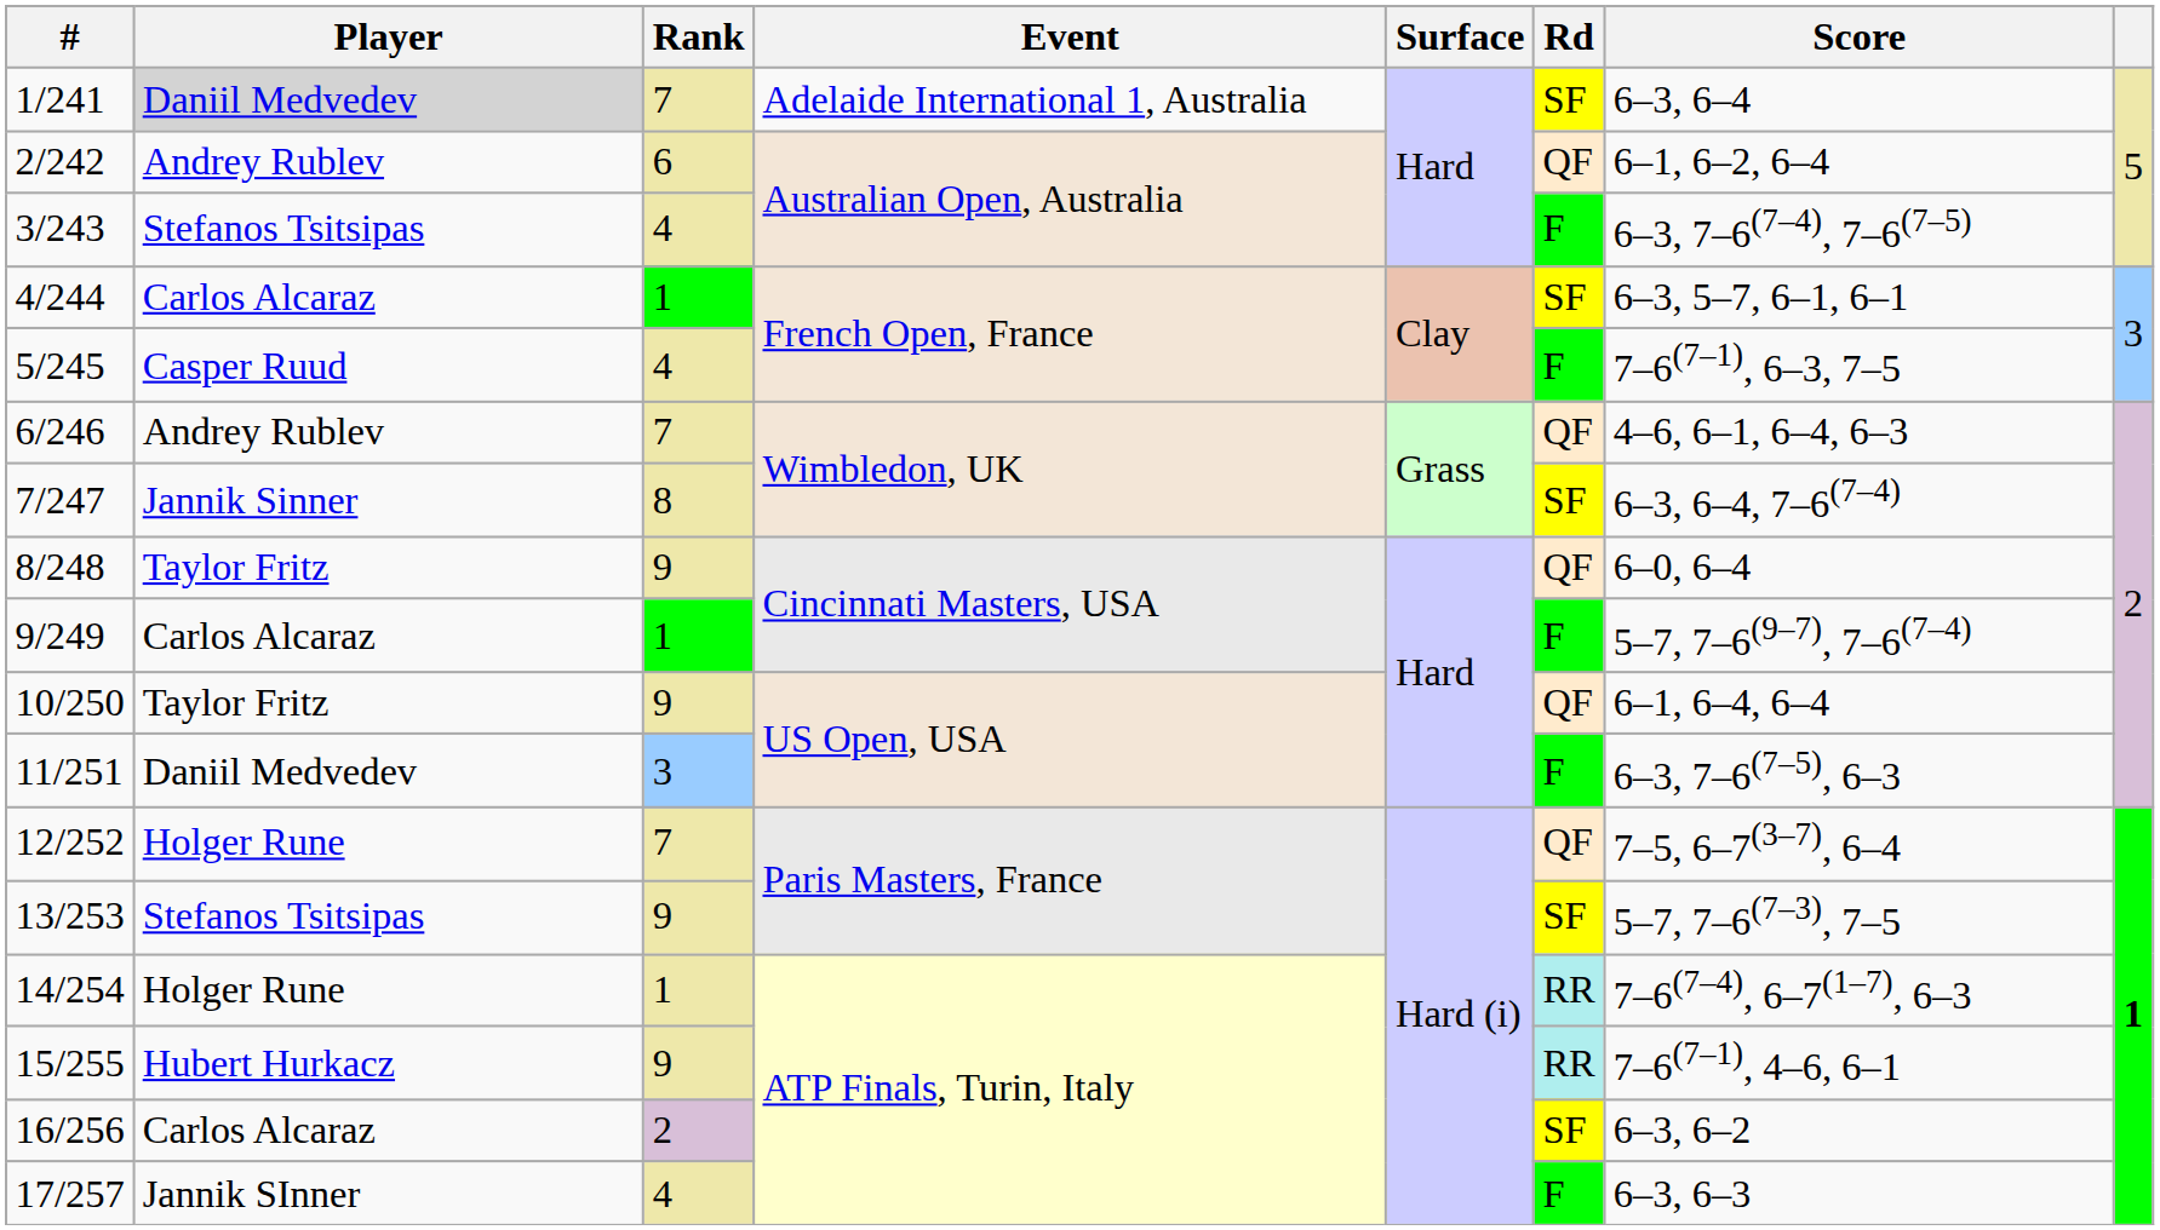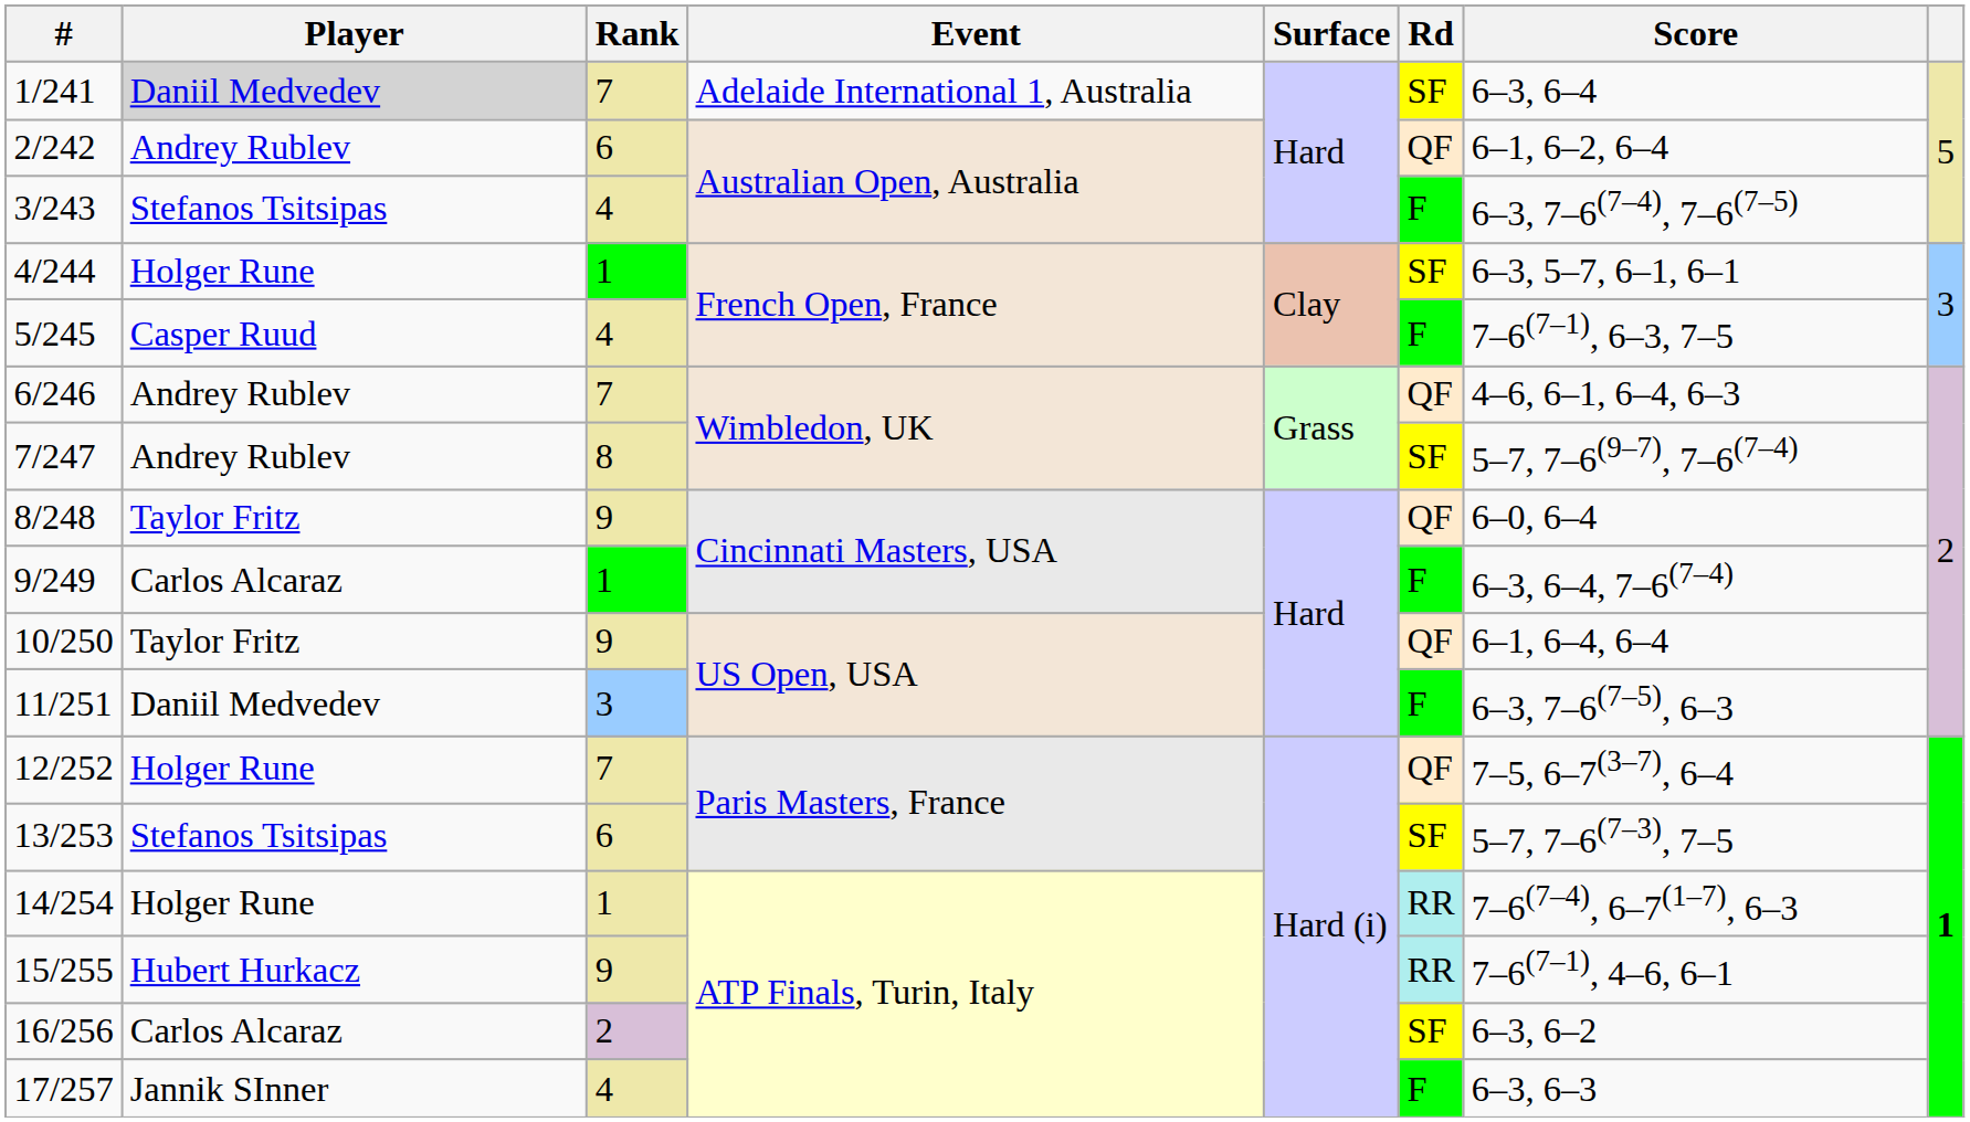4/244 | Player: Carlos Alcaraz -> Holger Rune
7/247 | Player: Jannik Sinner -> Andrey Rublev
7/247 | Score: 6–3, 6–4, 7–6(7–4) -> 5–7, 7–6(9–7), 7–6(7–4)
9/249 | Score: 5–7, 7–6(9–7), 7–6(7–4) -> 6–3, 6–4, 7–6(7–4)
13/253 | Rank: 9 -> 6
